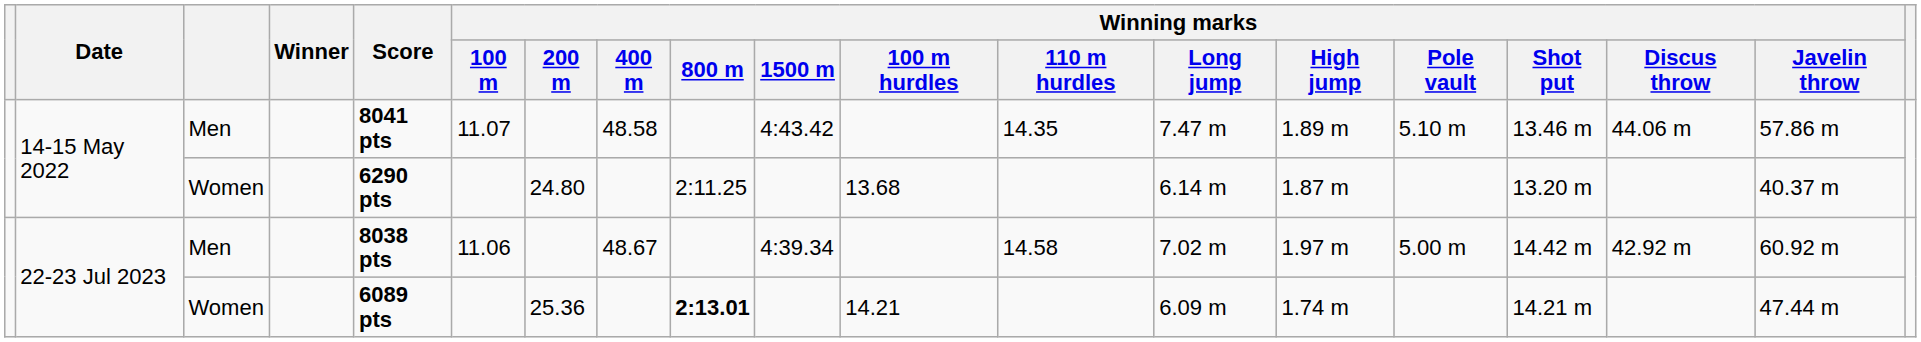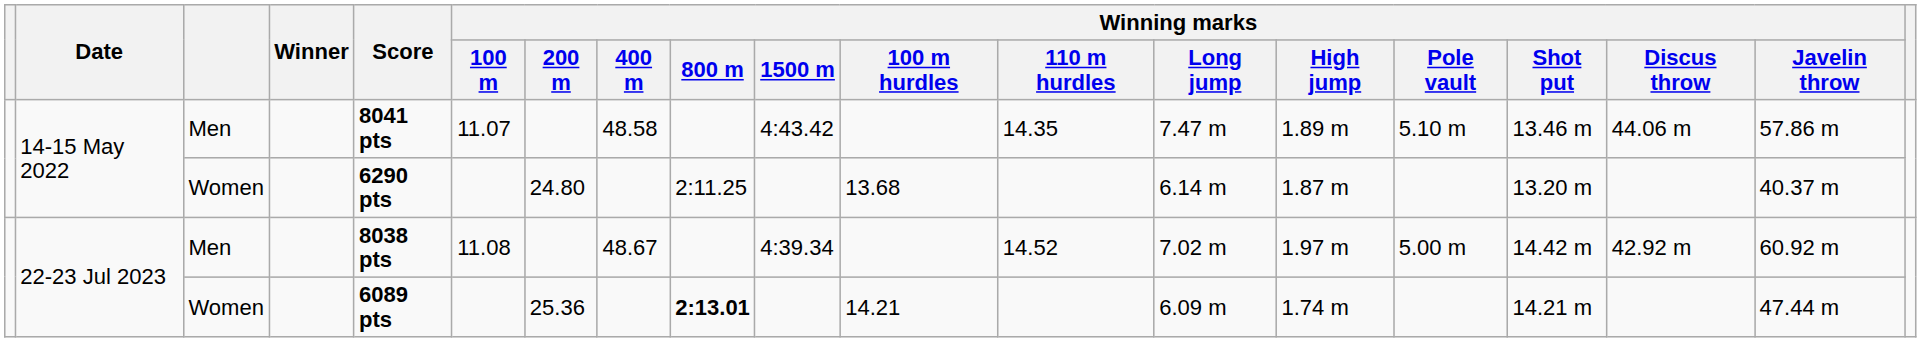22-23 Jul 2023 / Men | Winning marks / 100 m: 11.06 -> 11.08
22-23 Jul 2023 / Men | Winning marks / 110 m hurdles: 14.58 -> 14.52
